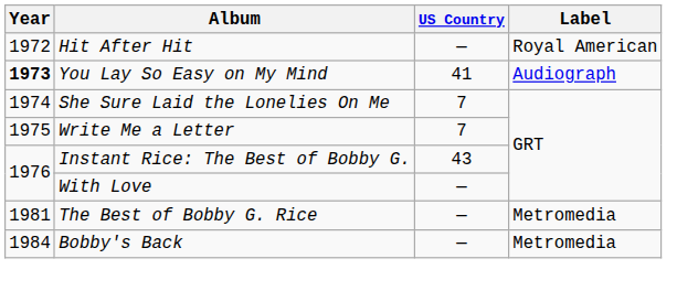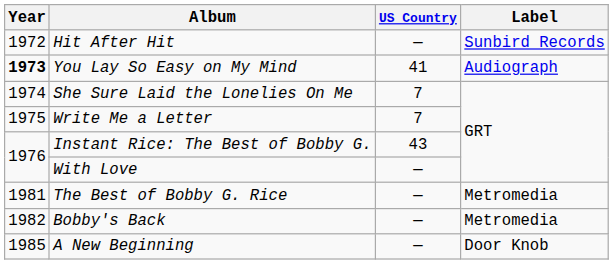Hit After Hit | Label: Royal American -> Sunbird Records
Bobby's Back | Year: 1984 -> 1982
+ row: 1985 | A New Beginning | — | Door Knob
